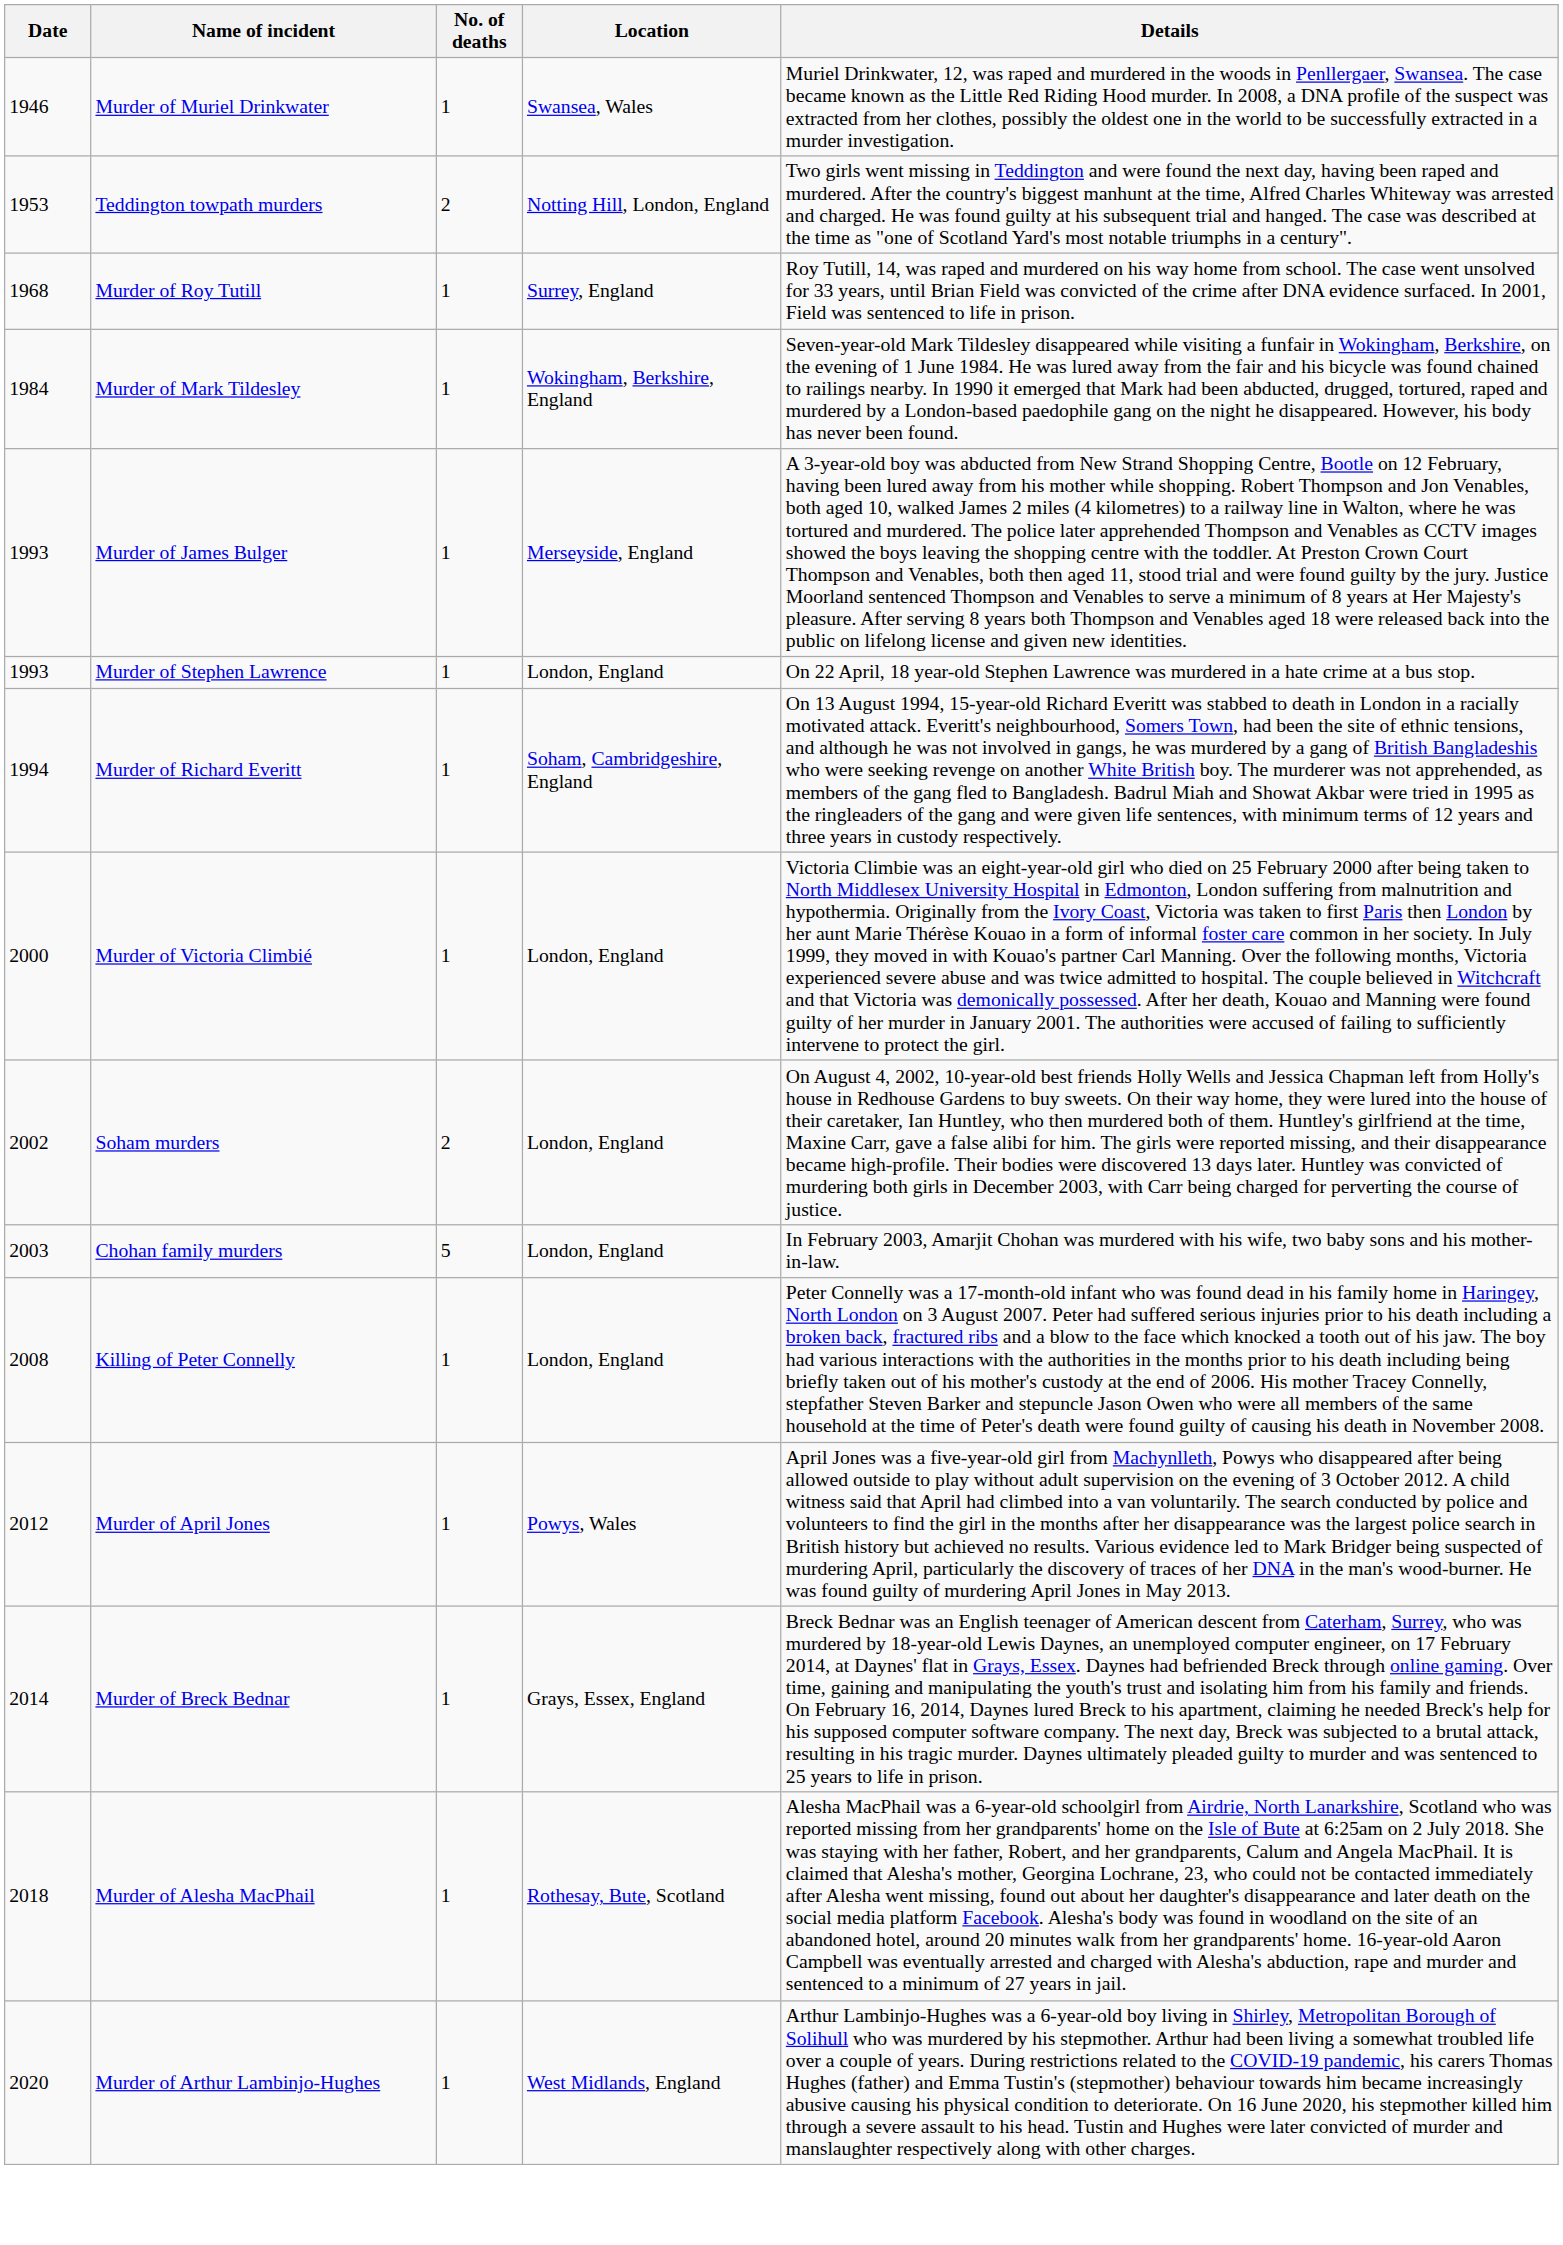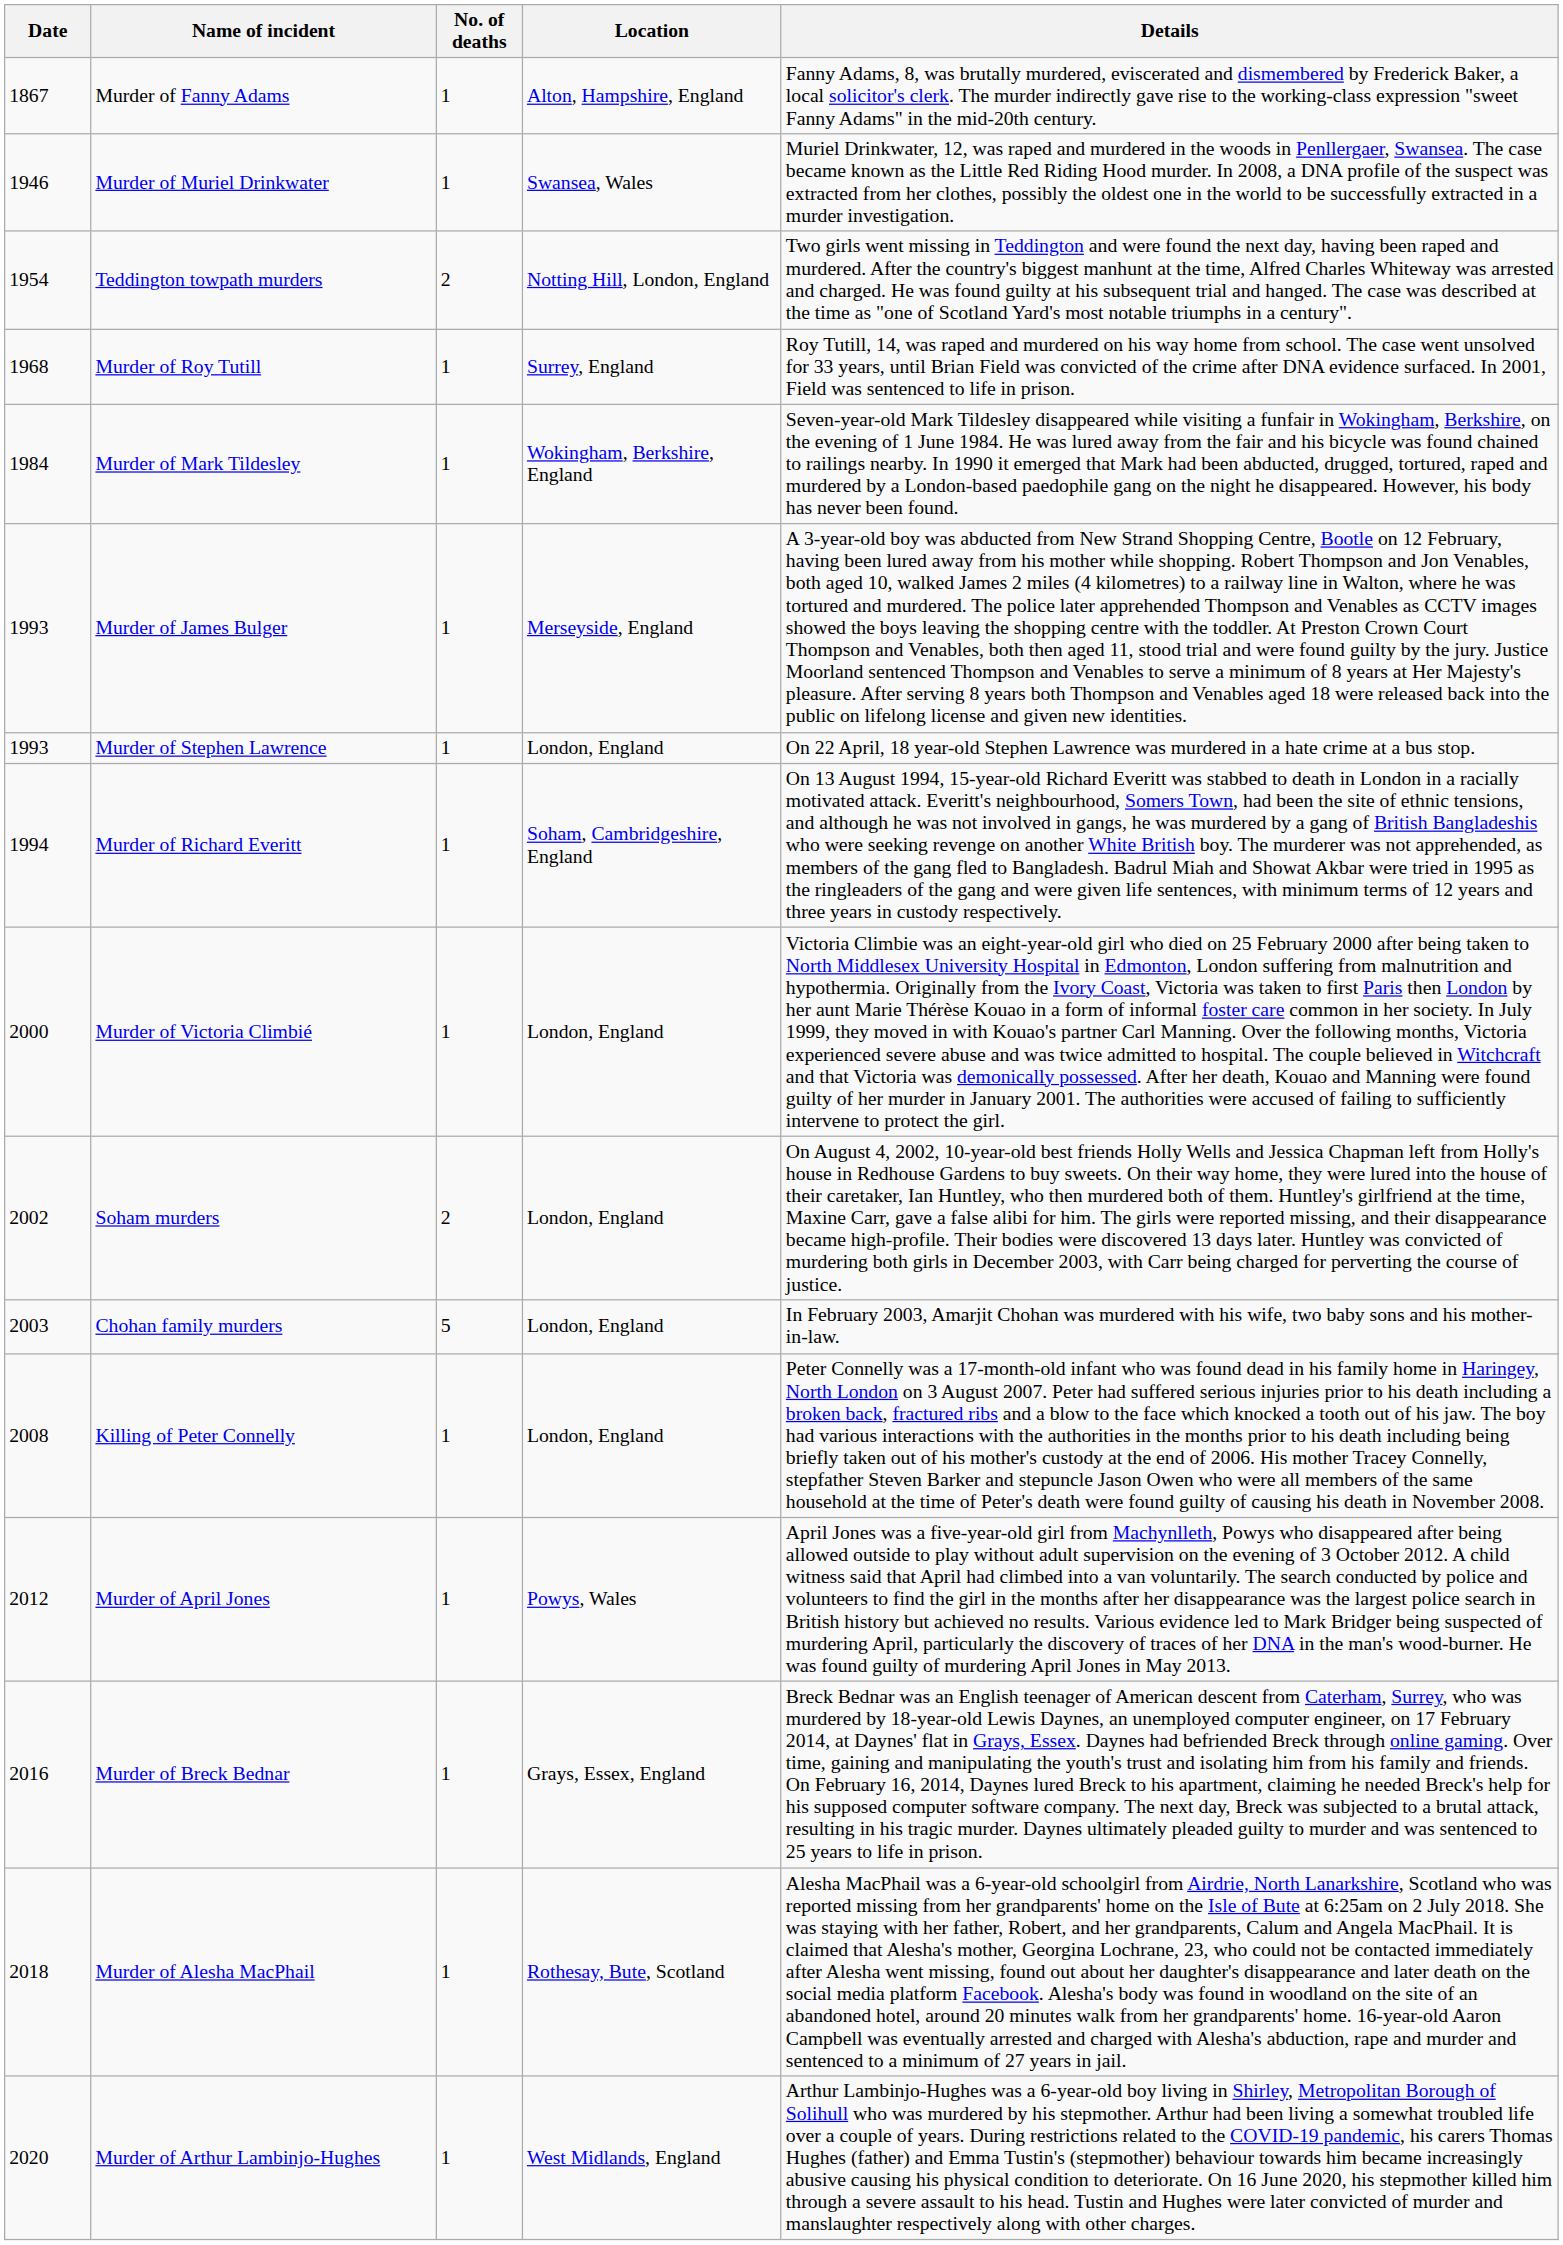+ row: 1867 | Murder of Fanny Adams | 1 | Alton, Hampshire, England | Fanny Adams, 8, was brutally murdered, eviscerated and dismembered by Frederick Baker, a local solicitor's clerk. The murder indirectly gave rise to the working-class expression "sweet Fanny Adams" in the mid-20th century.
Teddington towpath murders | Date: 1953 -> 1954
Murder of Breck Bednar | Date: 2014 -> 2016
